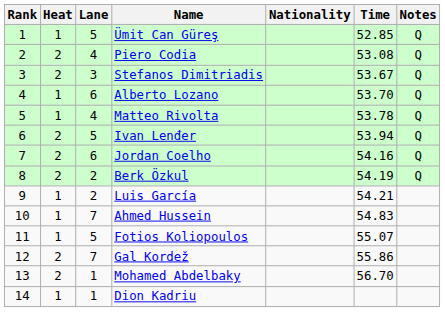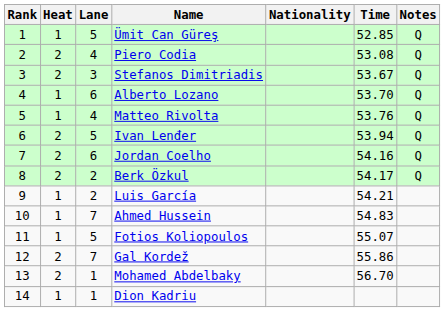Matteo Rivolta | Time: 53.78 -> 53.76
Berk Özkul | Time: 54.19 -> 54.17
